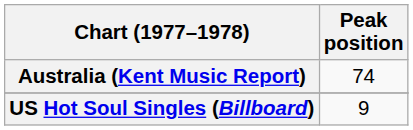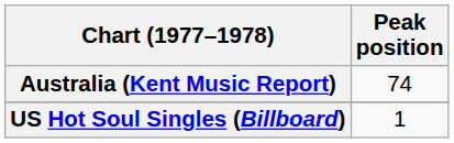US Hot Soul Singles (Billboard) | Peak position: 9 -> 1
